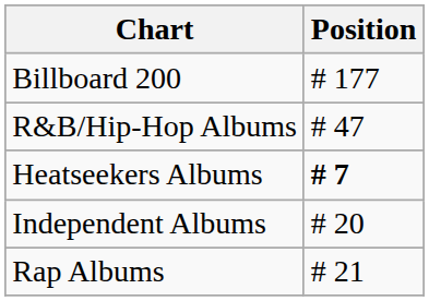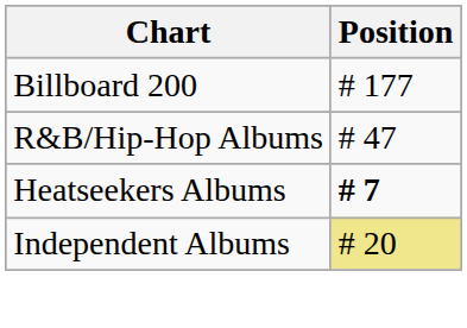Independent Albums | Position: no background -> khaki background
- row: Rap Albums | # 21
